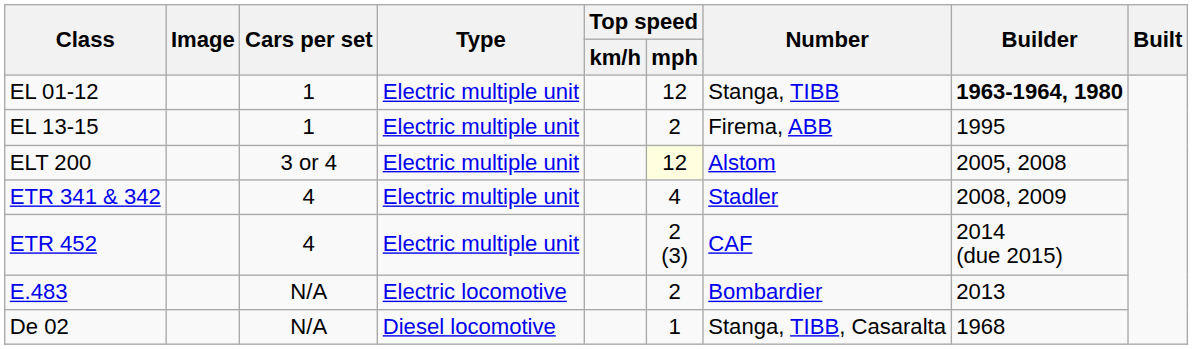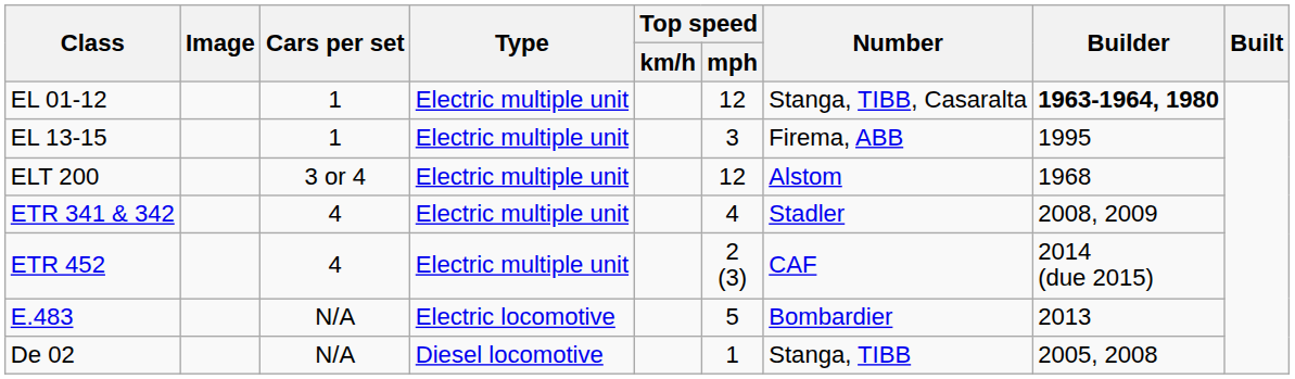EL 01-12 | Number: Stanga, TIBB -> Stanga, TIBB, Casaralta
EL 13-15 | Top speed / mph: 2 -> 3
ELT 200 | Top speed / mph: lightyellow background -> no background
ELT 200 | Builder: 2005, 2008 -> 1968
E.483 | Top speed / mph: 2 -> 5
De 02 | Number: Stanga, TIBB, Casaralta -> Stanga, TIBB
De 02 | Builder: 1968 -> 2005, 2008
